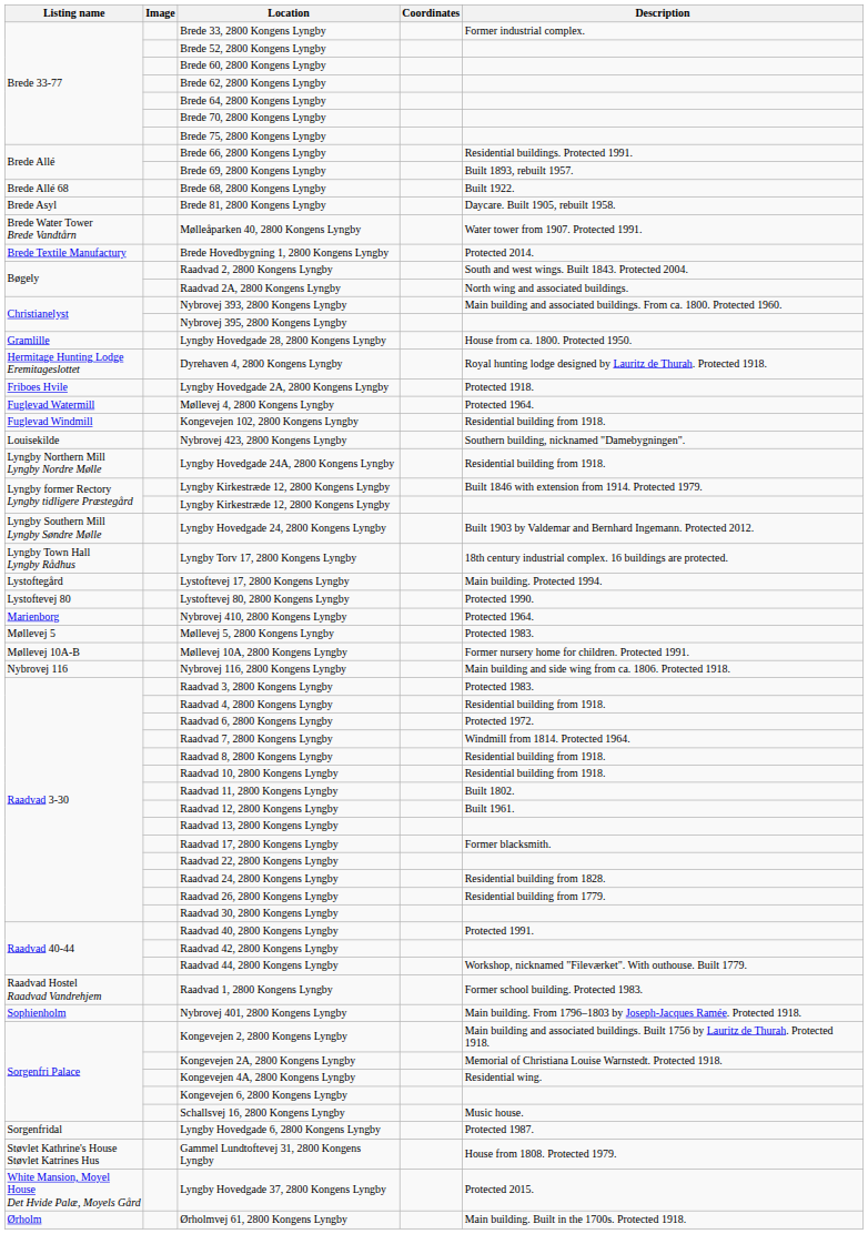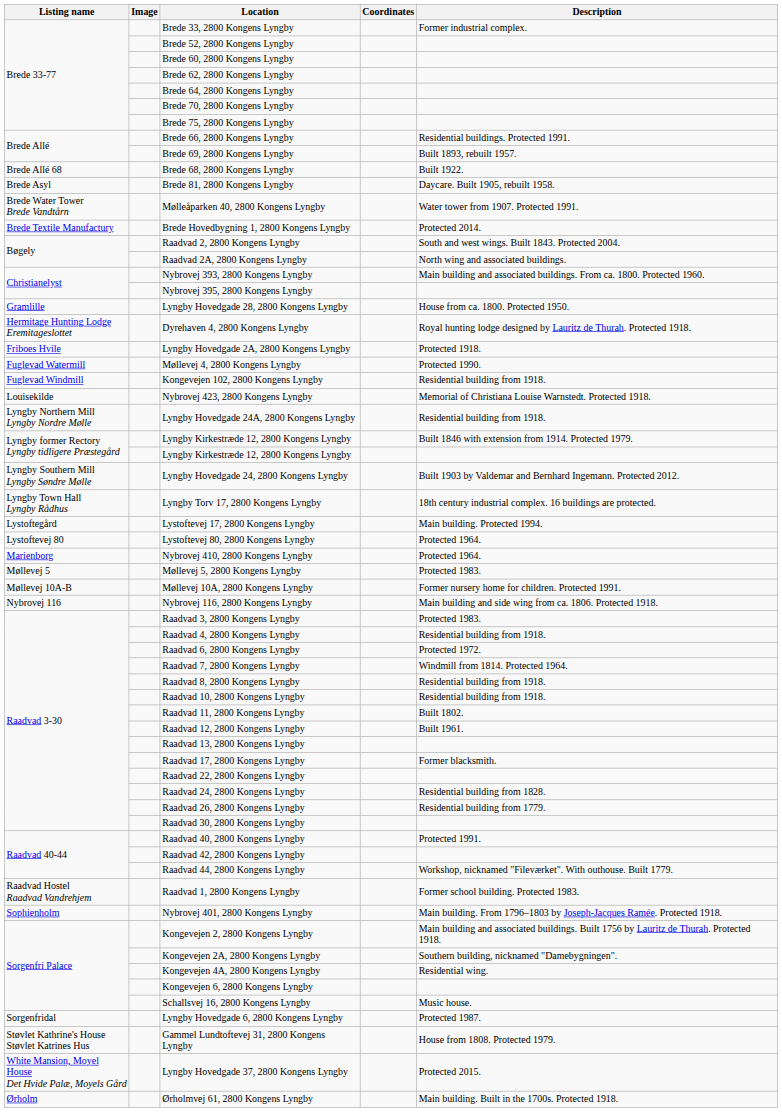Møllevej 4, 2800 Kongens Lyngby | Description: Protected 1964. -> Protected 1990.
Nybrovej 423, 2800 Kongens Lyngby | Description: Southern building, nicknamed "Damebygningen". -> Memorial of Christiana Louise Warnstedt. Protected 1918.
Lystoftevej 80, 2800 Kongens Lyngby | Description: Protected 1990. -> Protected 1964.
Kongevejen 2A, 2800 Kongens Lyngby | Description: Memorial of Christiana Louise Warnstedt. Protected 1918. -> Southern building, nicknamed "Damebygningen".
